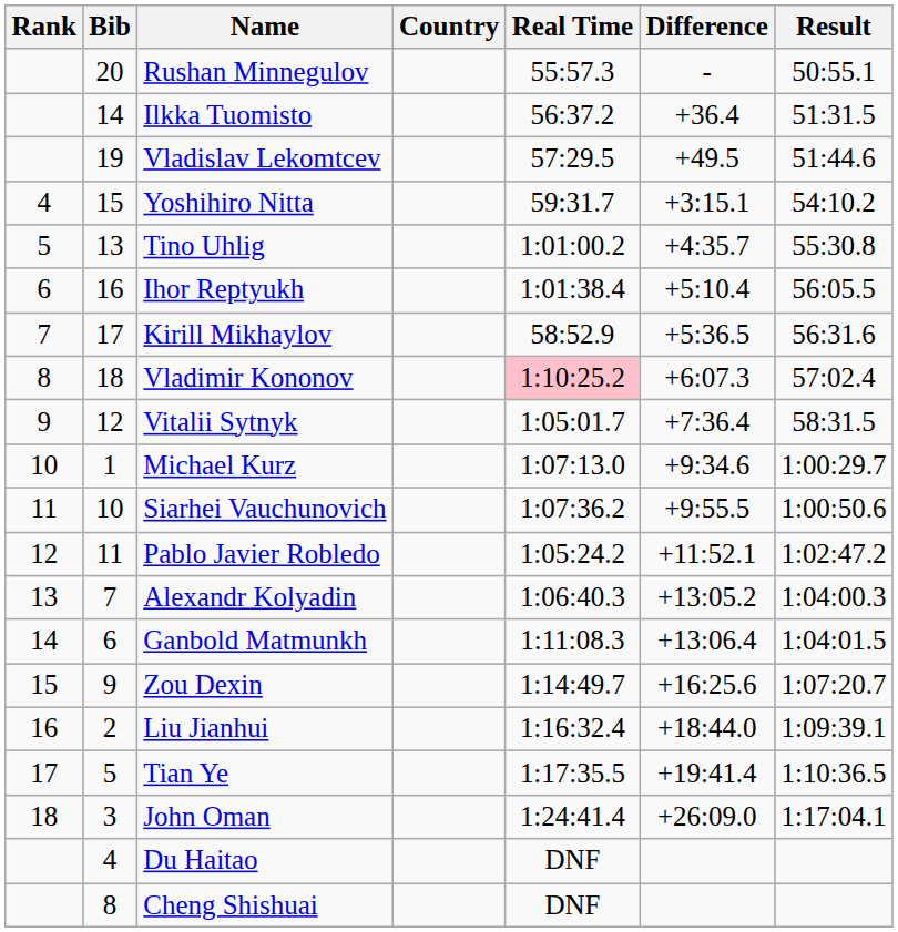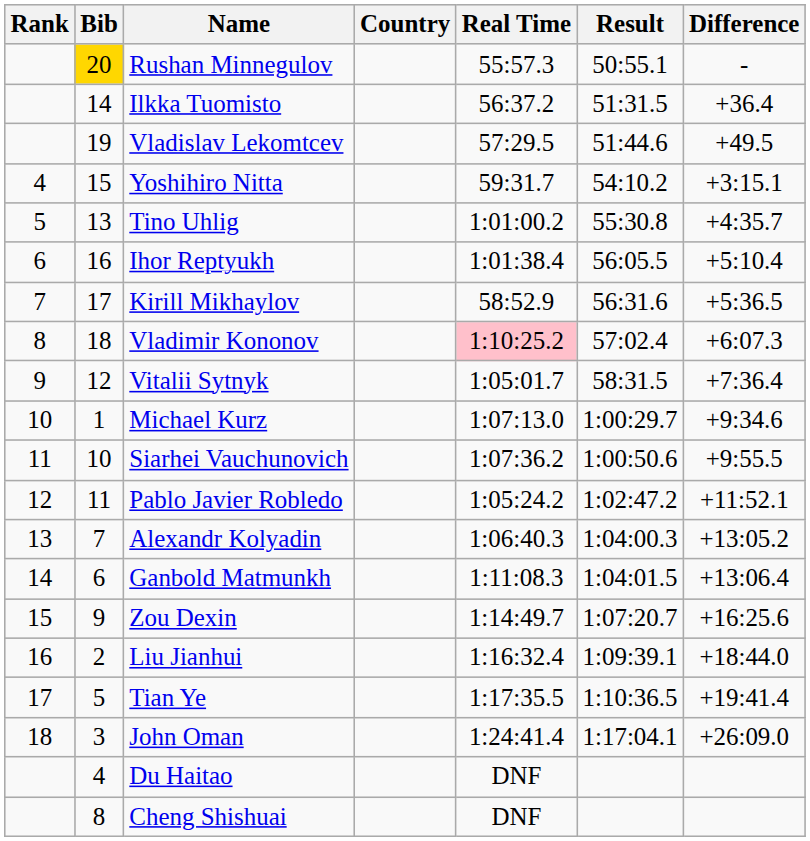columns swapped: Result <-> Difference
Rushan Minnegulov | Bib: no background -> gold background
